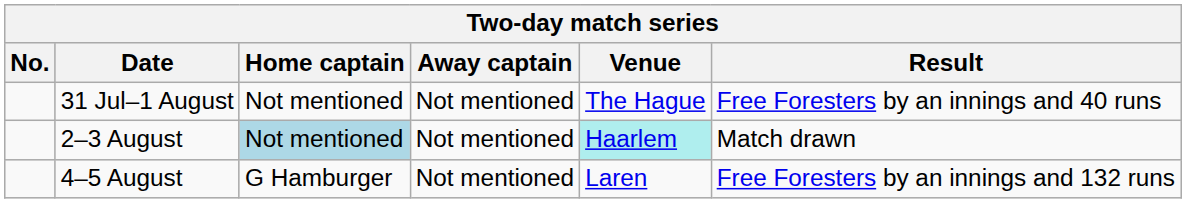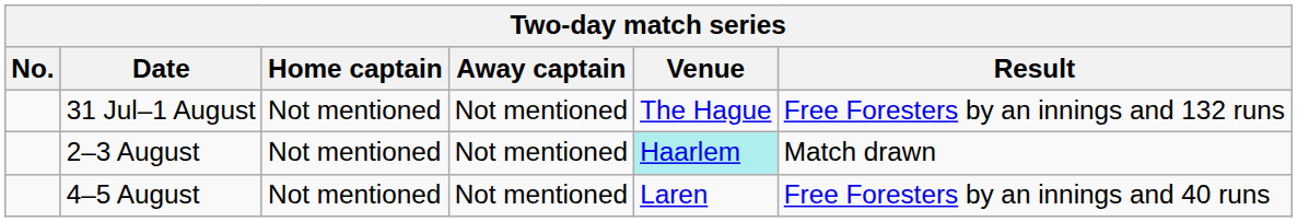31 Jul–1 August | Result: Free Foresters by an innings and 40 runs -> Free Foresters by an innings and 132 runs
2–3 August | Home captain: lightblue background -> no background
4–5 August | Home captain: G Hamburger -> Not mentioned
4–5 August | Result: Free Foresters by an innings and 132 runs -> Free Foresters by an innings and 40 runs
